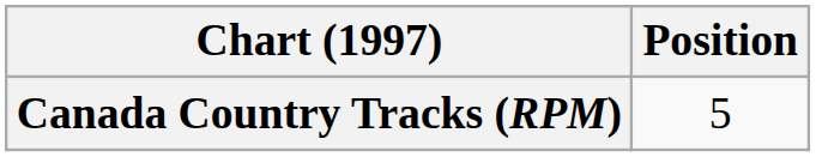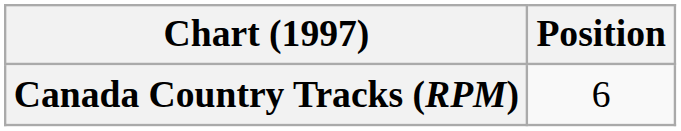Canada Country Tracks (RPM) | Position: 5 -> 6
